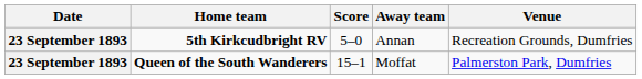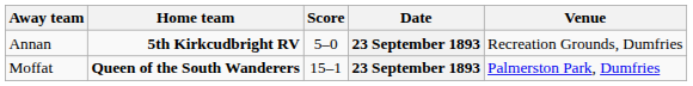columns swapped: Date <-> Away team
